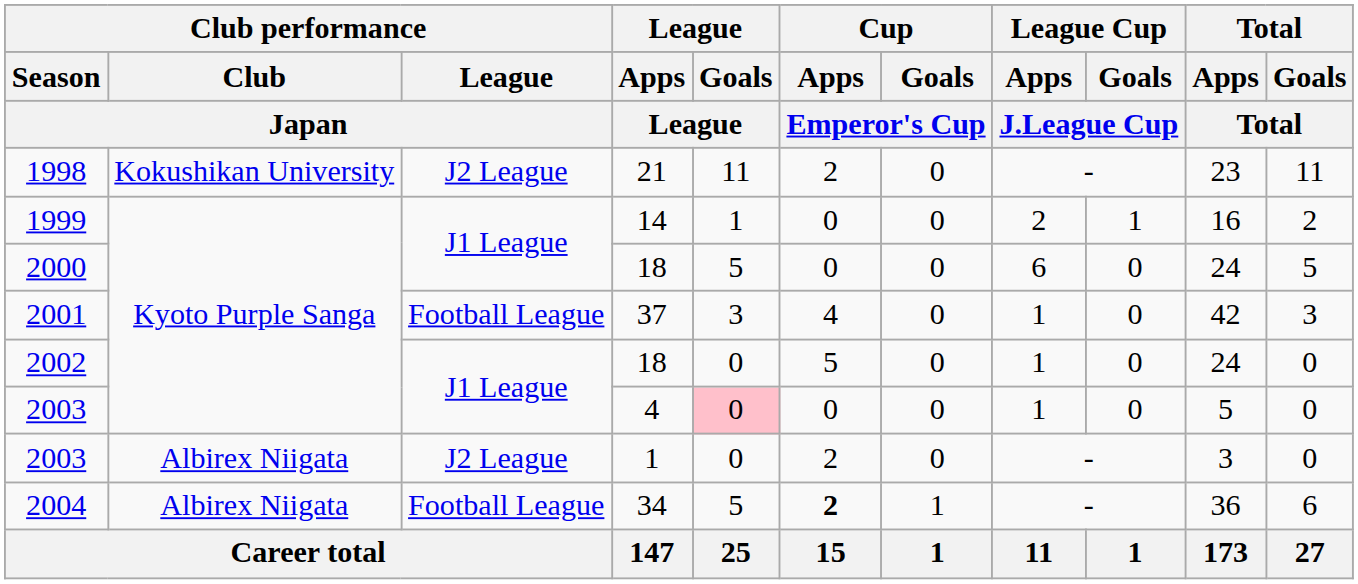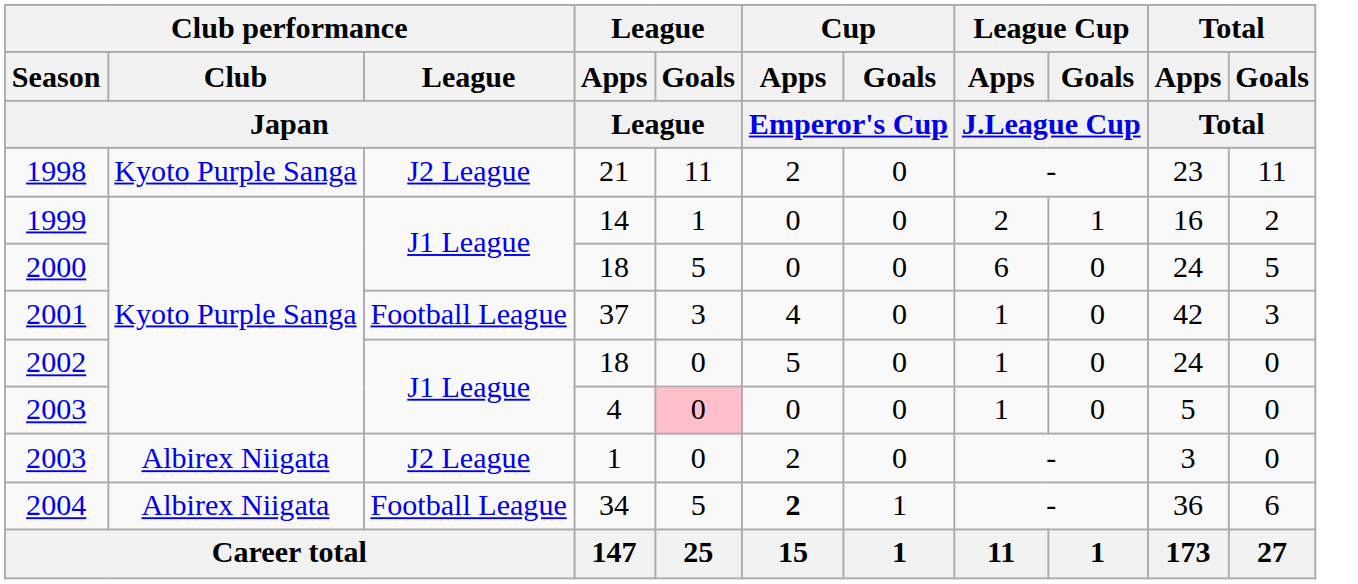1998 | Club performance / Club / Japan: Kokushikan University -> Kyoto Purple Sanga
